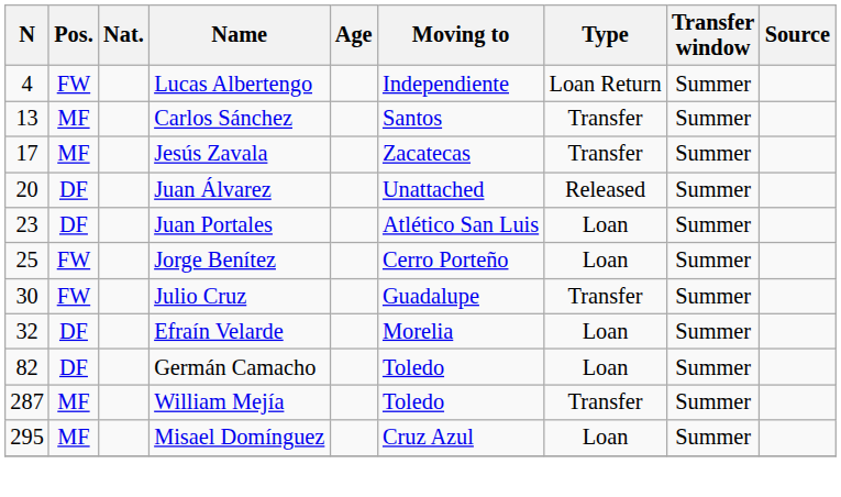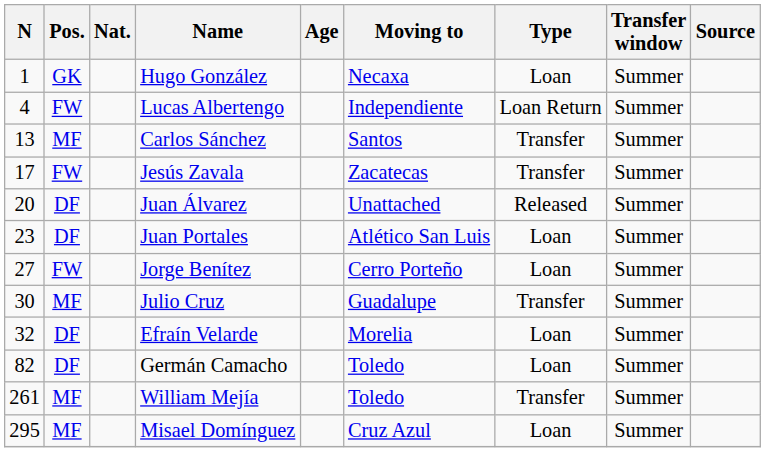+ row: 1 | GK | Hugo González | Necaxa | Loan | Summer
Jesús Zavala | Pos.: MF -> FW
Jorge Benítez | N: 25 -> 27
Julio Cruz | Pos.: FW -> MF
William Mejía | N: 287 -> 261
